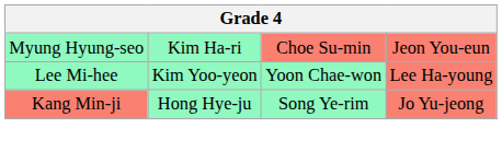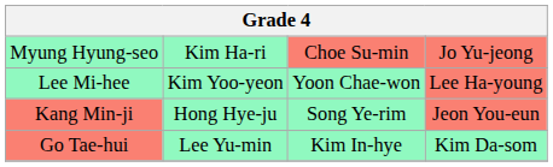Myung Hyung-seo | column 4: Jeon You-eun -> Jo Yu-jeong
Kang Min-ji | column 4: Jo Yu-jeong -> Jeon You-eun
+ row: Go Tae-hui | Lee Yu-min | Kim In-hye | Kim Da-som
